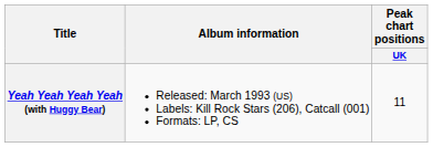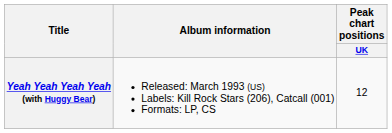Yeah Yeah Yeah Yeah (with Huggy Bear) | Peak chart positions / UK: 11 -> 12
